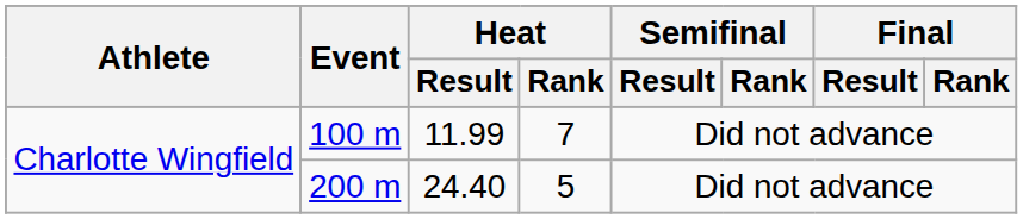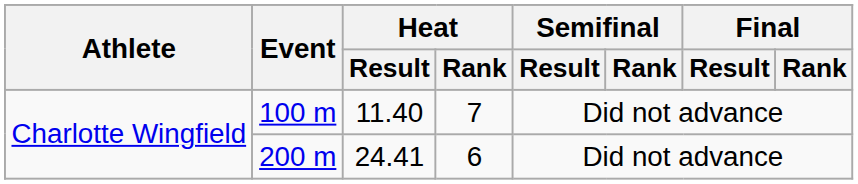100 m | Heat / Result: 11.99 -> 11.40
200 m | Heat / Result: 24.40 -> 24.41
200 m | Heat / Rank: 5 -> 6
